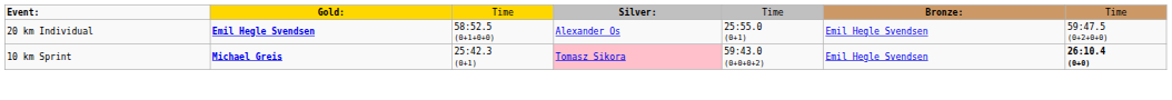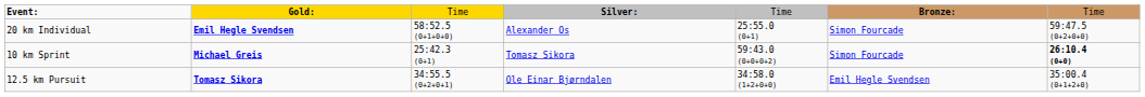20 km Individual | column 6: Emil Hegle Svendsen -> Simon Fourcade
10 km Sprint | column 4: pink background -> no background
10 km Sprint | column 6: Emil Hegle Svendsen -> Simon Fourcade
+ row: 12.5 km Pursuit | Tomasz Sikora | 34:55.5 (0+2+0+1) | Ole Einar Bjørndalen | 34:58.0 (1+2+0+0) | Emil Hegle Svendsen | 35:00.4 (0+1+2+0)
